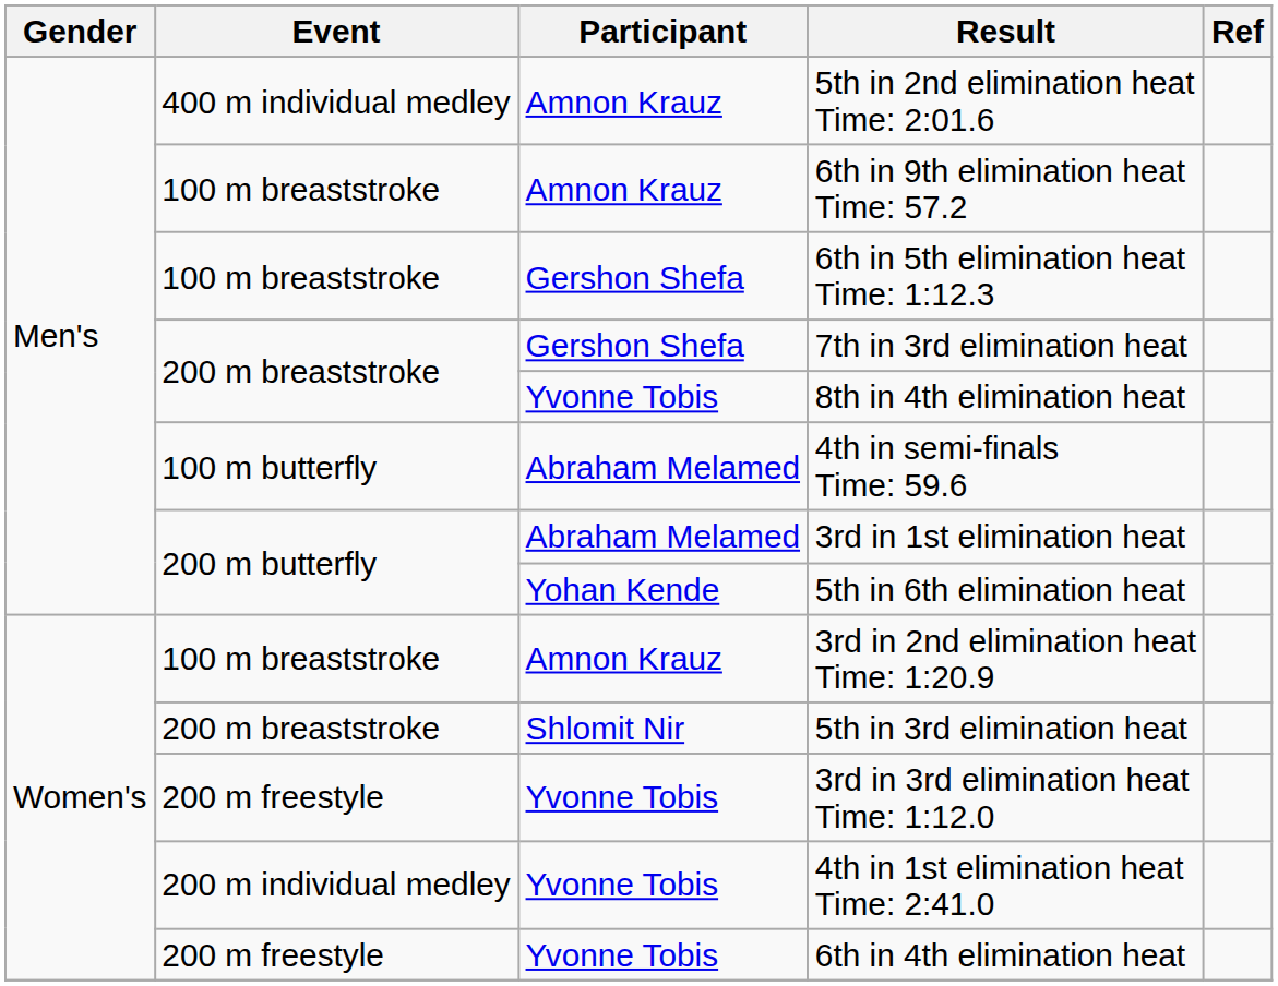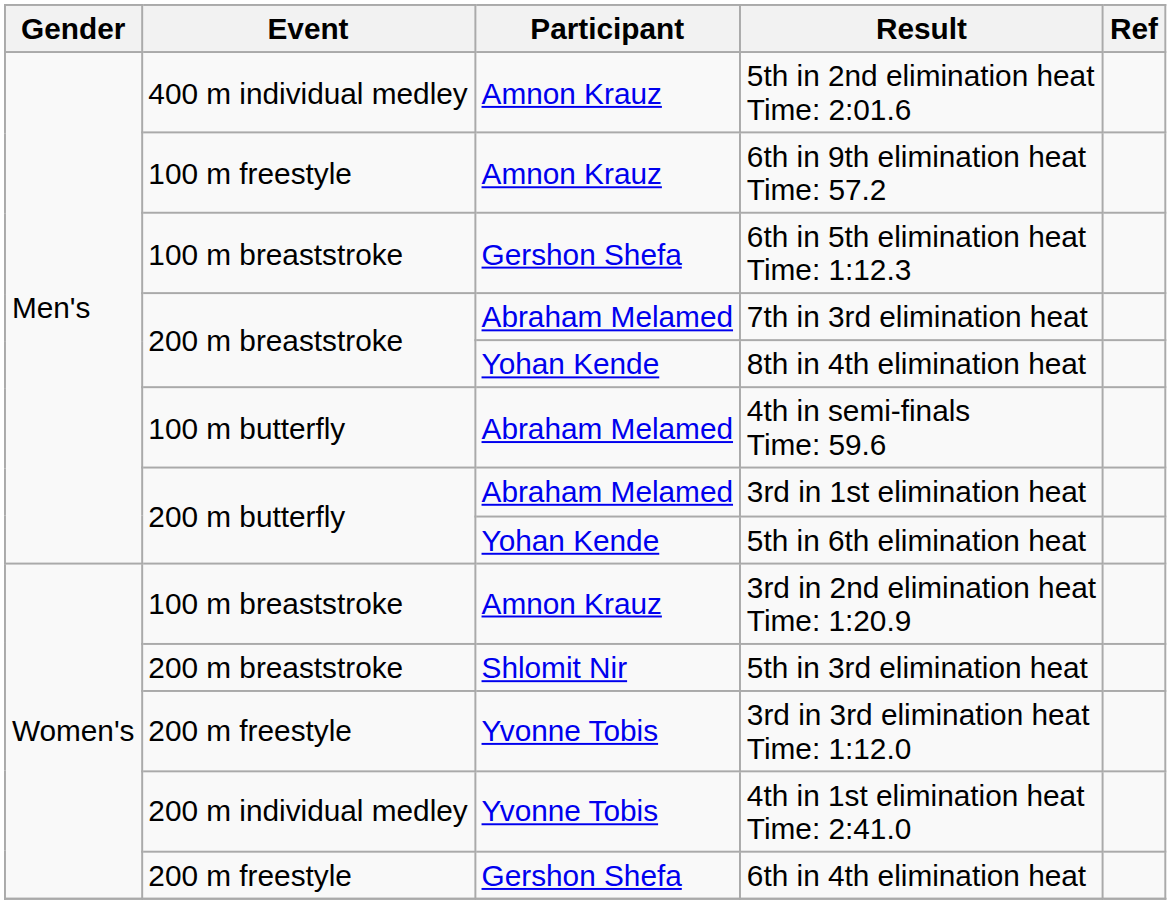6th in 9th elimination heat Time: 57.2 | Event: 100 m breaststroke -> 100 m freestyle
7th in 3rd elimination heat | Participant: Gershon Shefa -> Abraham Melamed
8th in 4th elimination heat | Participant: Yvonne Tobis -> Yohan Kende
6th in 4th elimination heat | Participant: Yvonne Tobis -> Gershon Shefa
